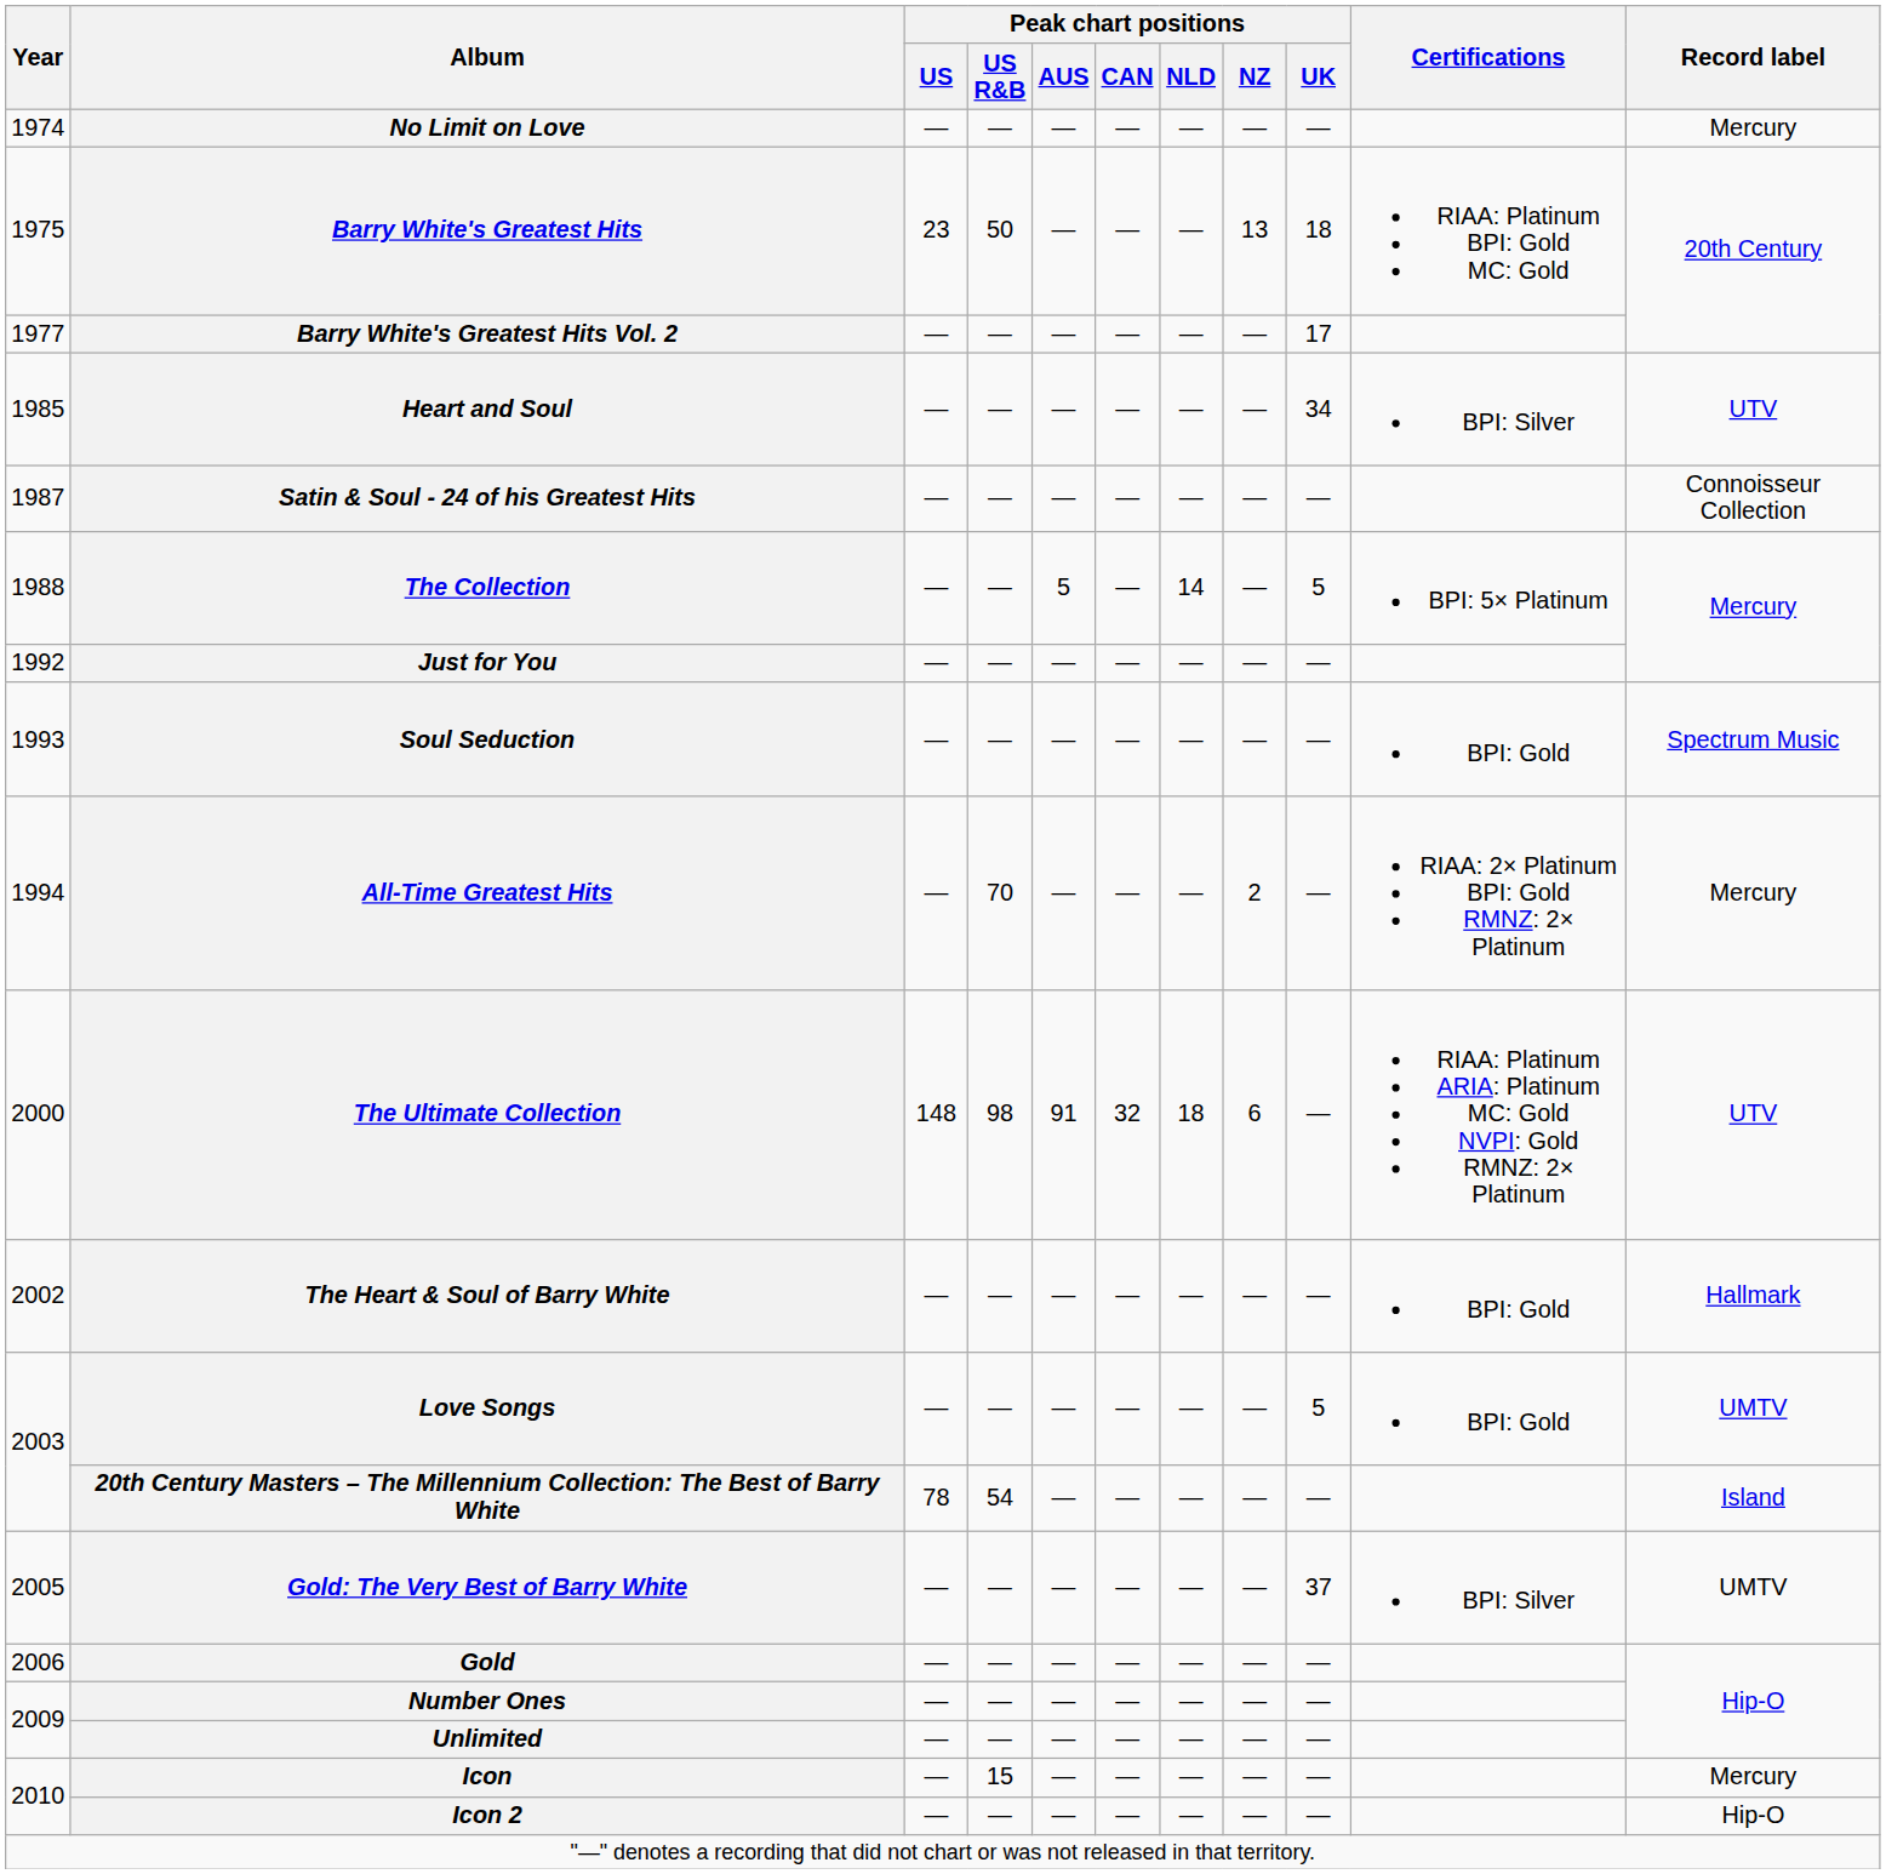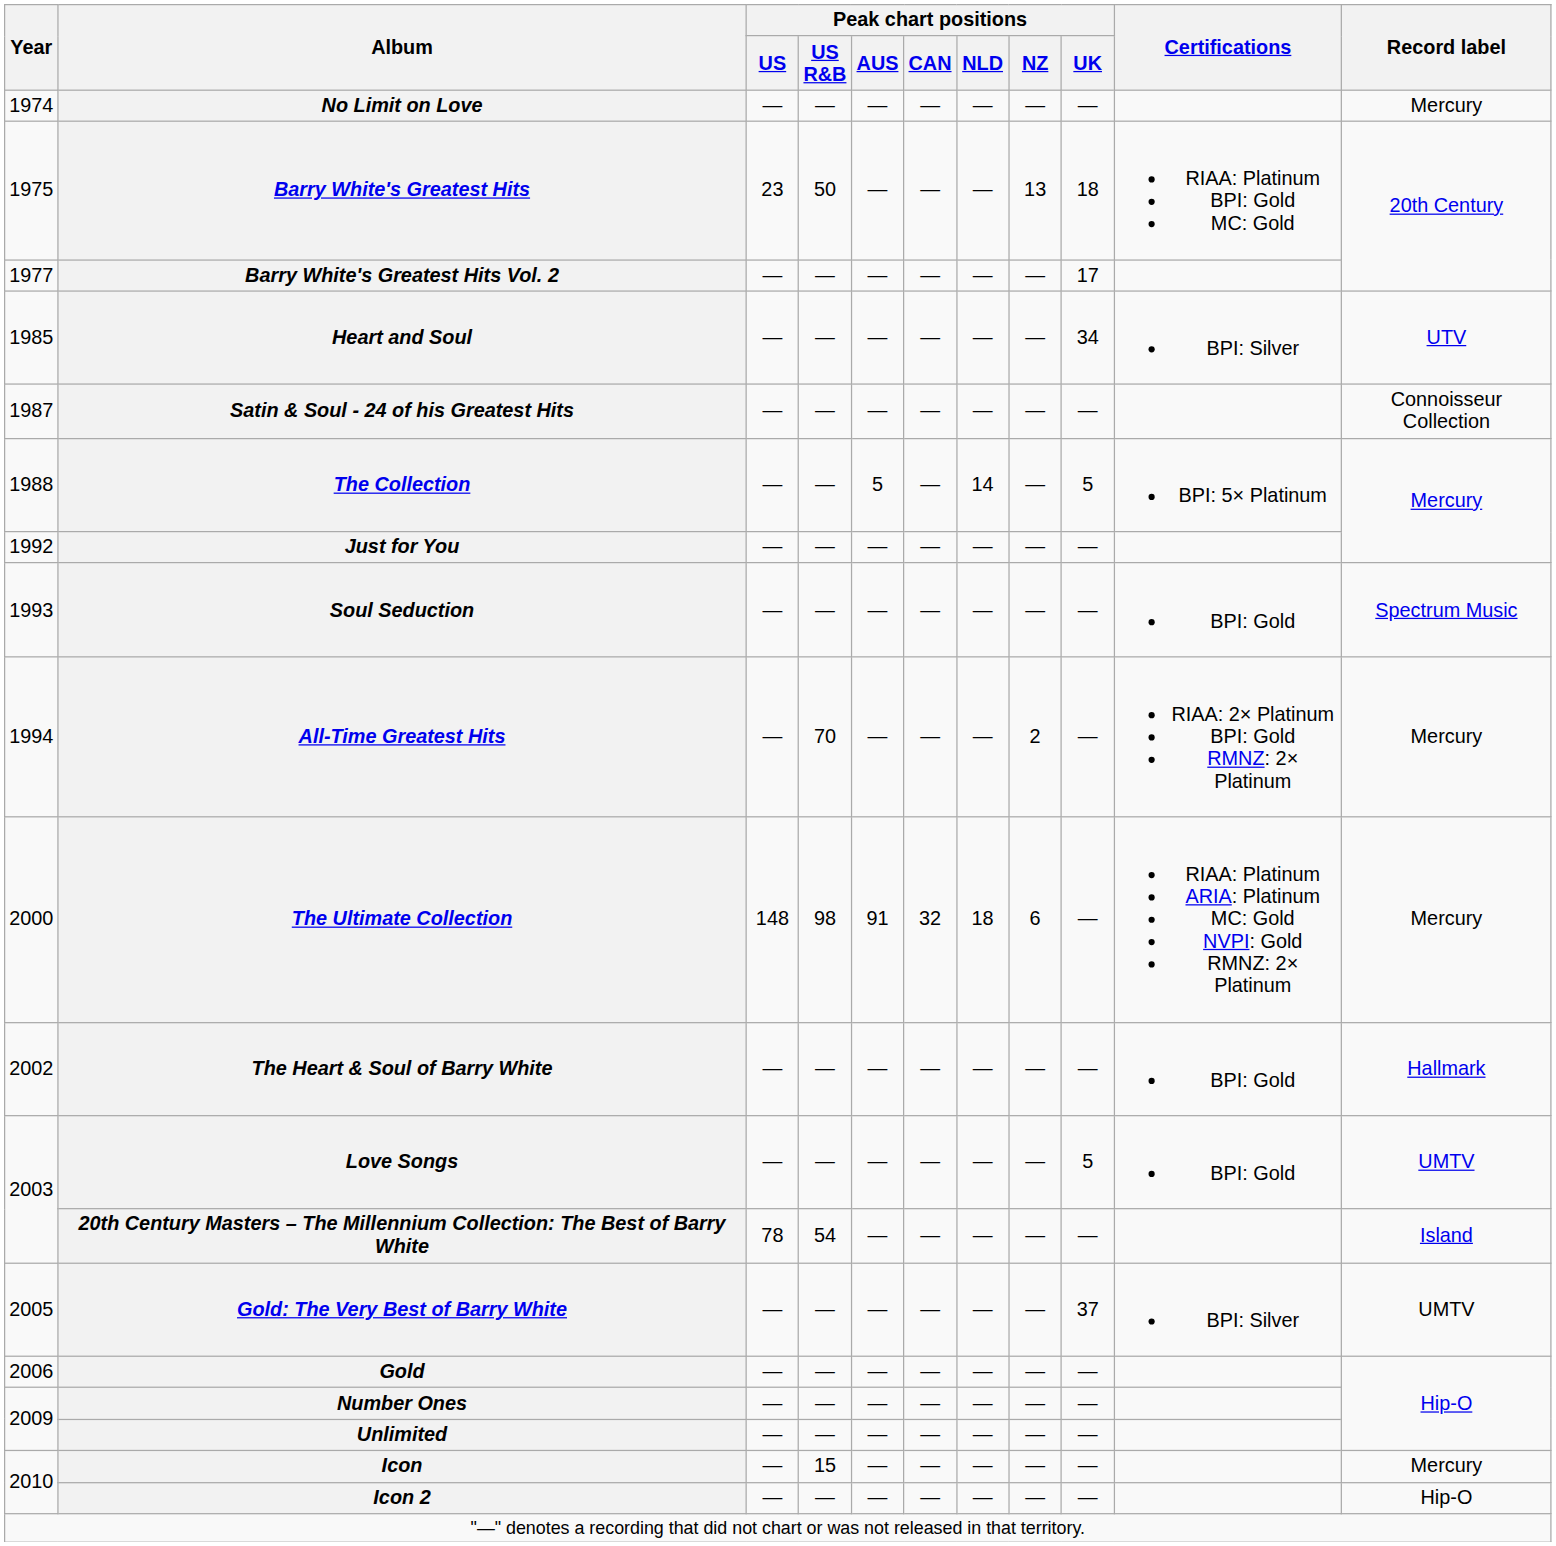The Ultimate Collection | Record label: UTV -> Mercury
